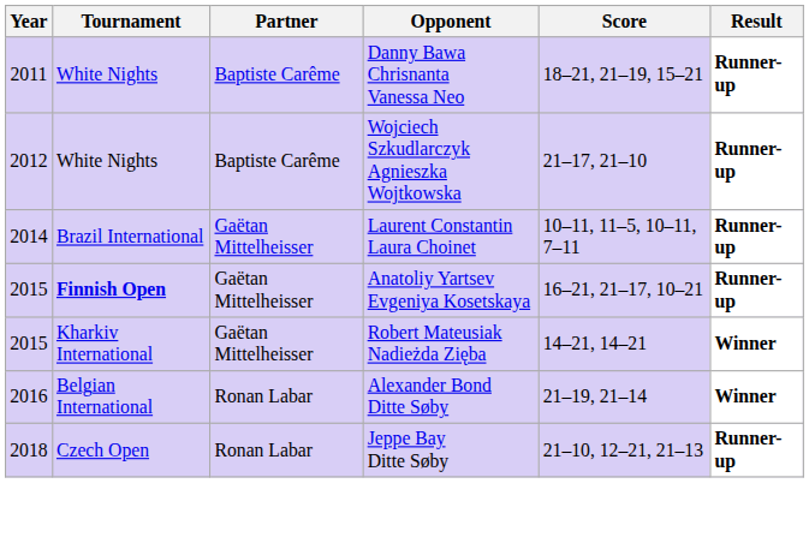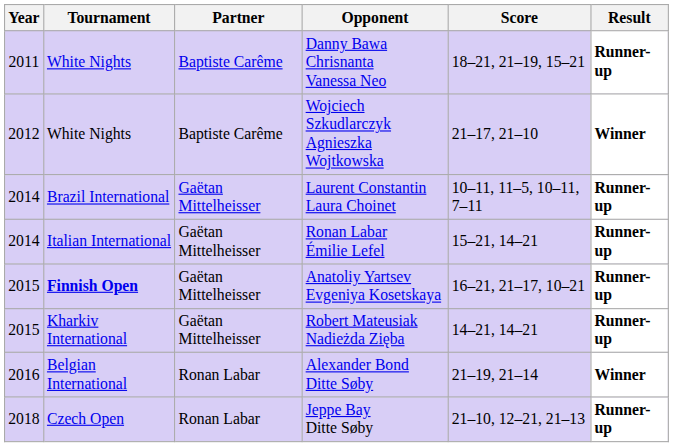Wojciech Szkudlarczyk Agnieszka Wojtkowska | Result: Runner-up -> Winner
+ row: 2014 | Italian International | Gaëtan Mittelheisser | Ronan Labar Émilie Lefel | 15–21, 14–21 | Runner-up
Robert Mateusiak Nadieżda Zięba | Result: Winner -> Runner-up
